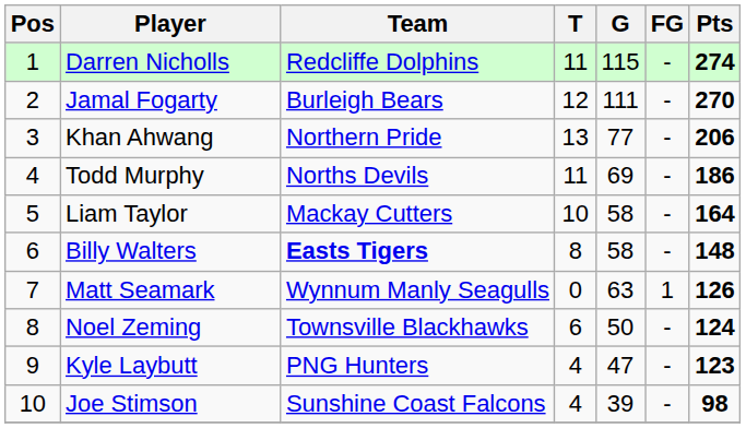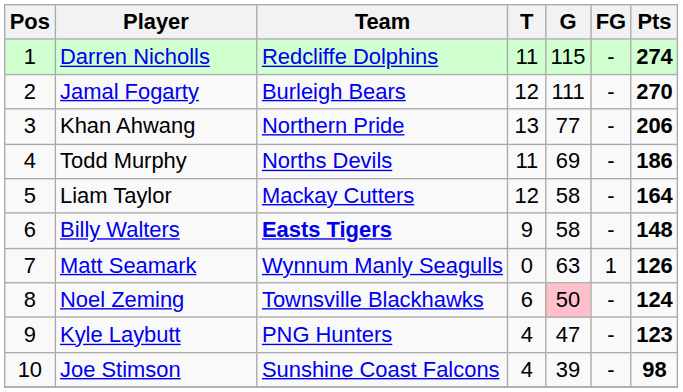Liam Taylor | T: 10 -> 12
Billy Walters | T: 8 -> 9
Noel Zeming | G: no background -> pink background
